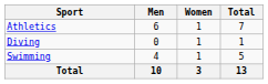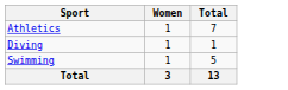- column: Men | 6 | 0 | 4 | 10
